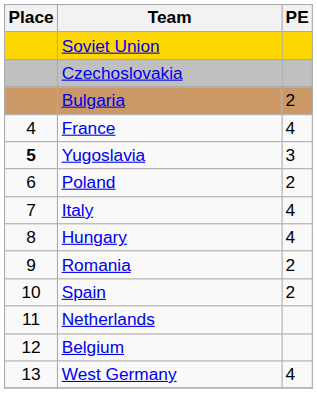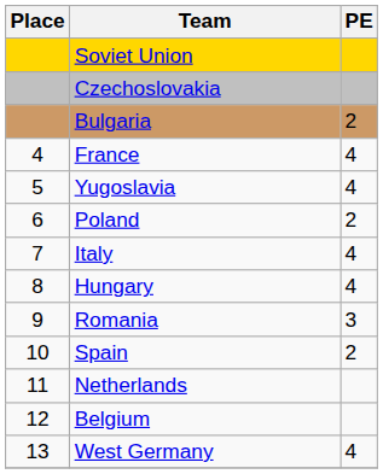Yugoslavia | Place: bold -> normal
Yugoslavia | PE: 3 -> 4
Romania | PE: 2 -> 3
